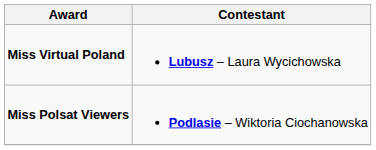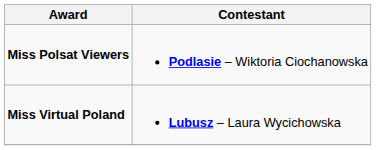rows swapped: Miss Polsat Viewers <-> Miss Virtual Poland
